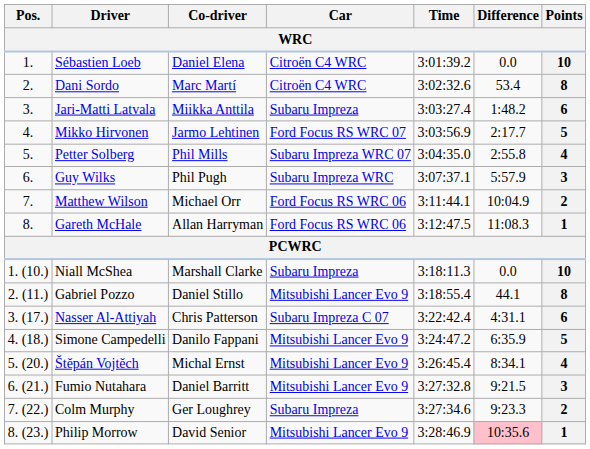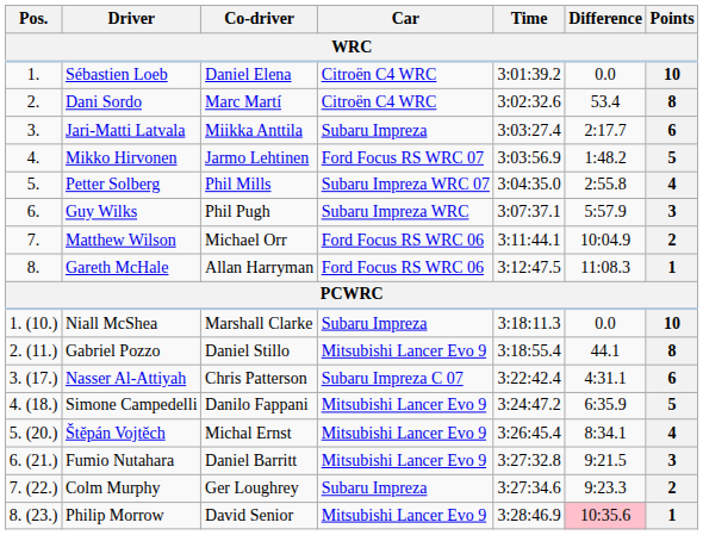Jari-Matti Latvala | Difference: 1:48.2 -> 2:17.7
Mikko Hirvonen | Difference: 2:17.7 -> 1:48.2
